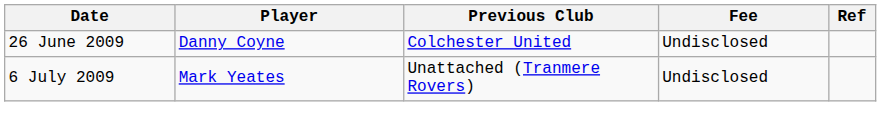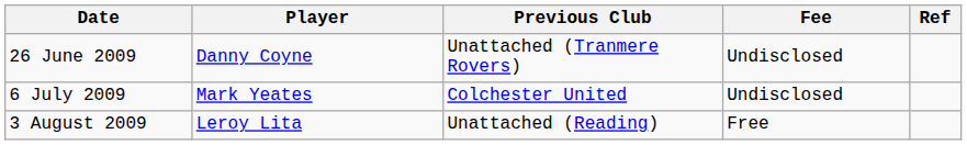26 June 2009 | Previous Club: Colchester United -> Unattached (Tranmere Rovers)
6 July 2009 | Previous Club: Unattached (Tranmere Rovers) -> Colchester United
+ row: 3 August 2009 | Leroy Lita | Unattached (Reading) | Free
